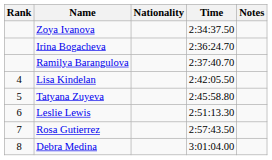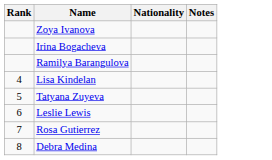- column: Time | 2:34:37.50 | 2:36:24.70 | 2:37:40.70 | 2:42:05.50 | 2:45:58.80 | 2:51:13.30 | 2:57:43.50 | 3:01:04.00
